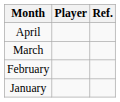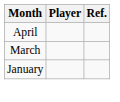- row: February
